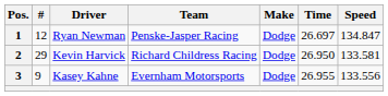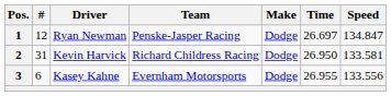2 | #: 29 -> 31
3 | #: 9 -> 6
